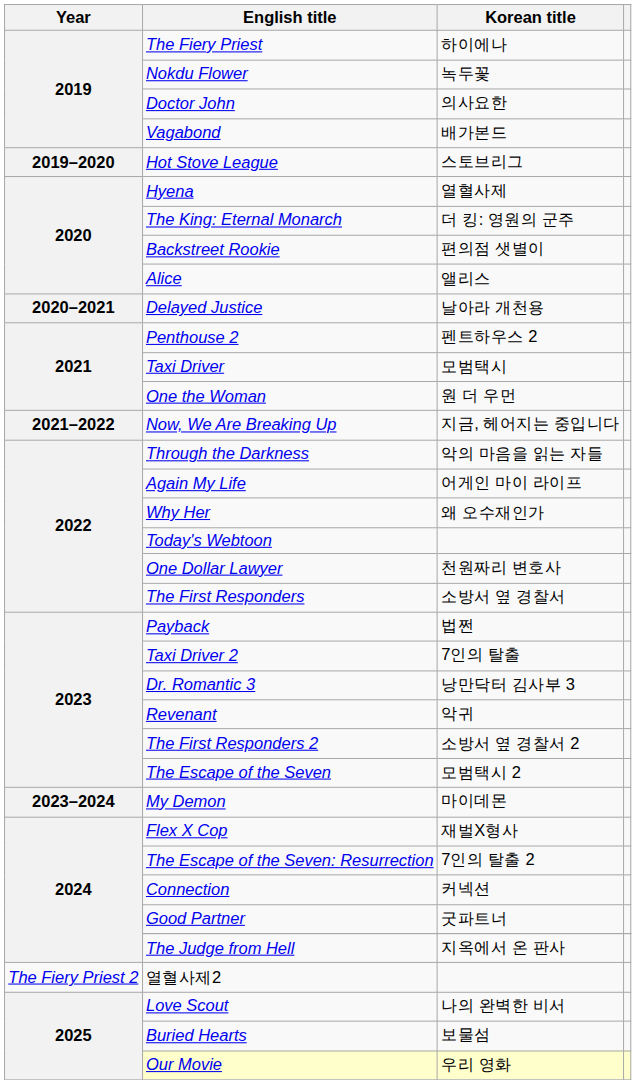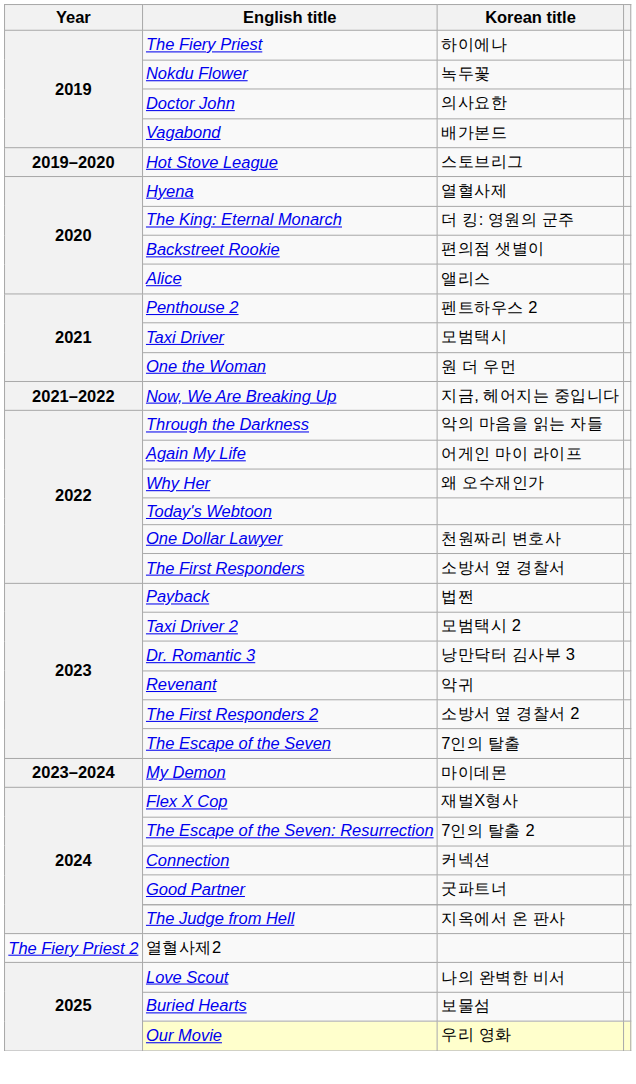- row: 2020–2021 | Delayed Justice | 날아라 개천용
Taxi Driver 2 | Korean title: 7인의 탈출 -> 모범택시 2
The Escape of the Seven | Korean title: 모범택시 2 -> 7인의 탈출
